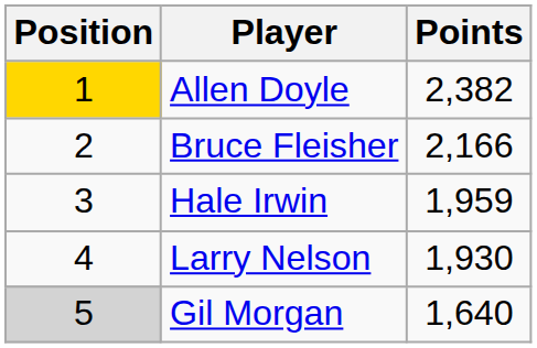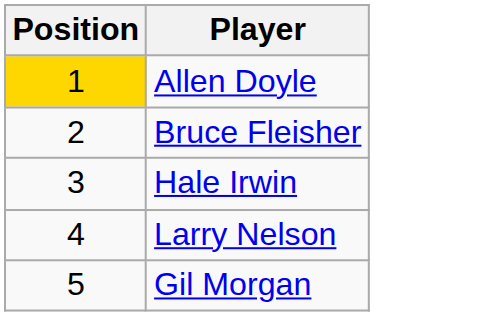- column: Points | 2,382 | 2,166 | 1,959 | 1,930 | 1,640
Gil Morgan | Position: lightgrey background -> no background
